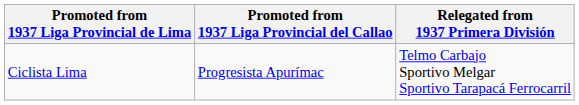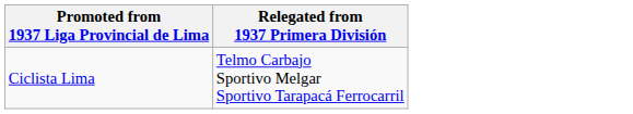- column: Promoted from 1937 Liga Provincial del Callao | Progresista Apurímac
